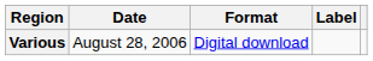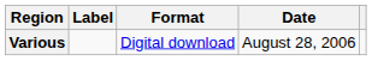columns swapped: Date <-> Label
